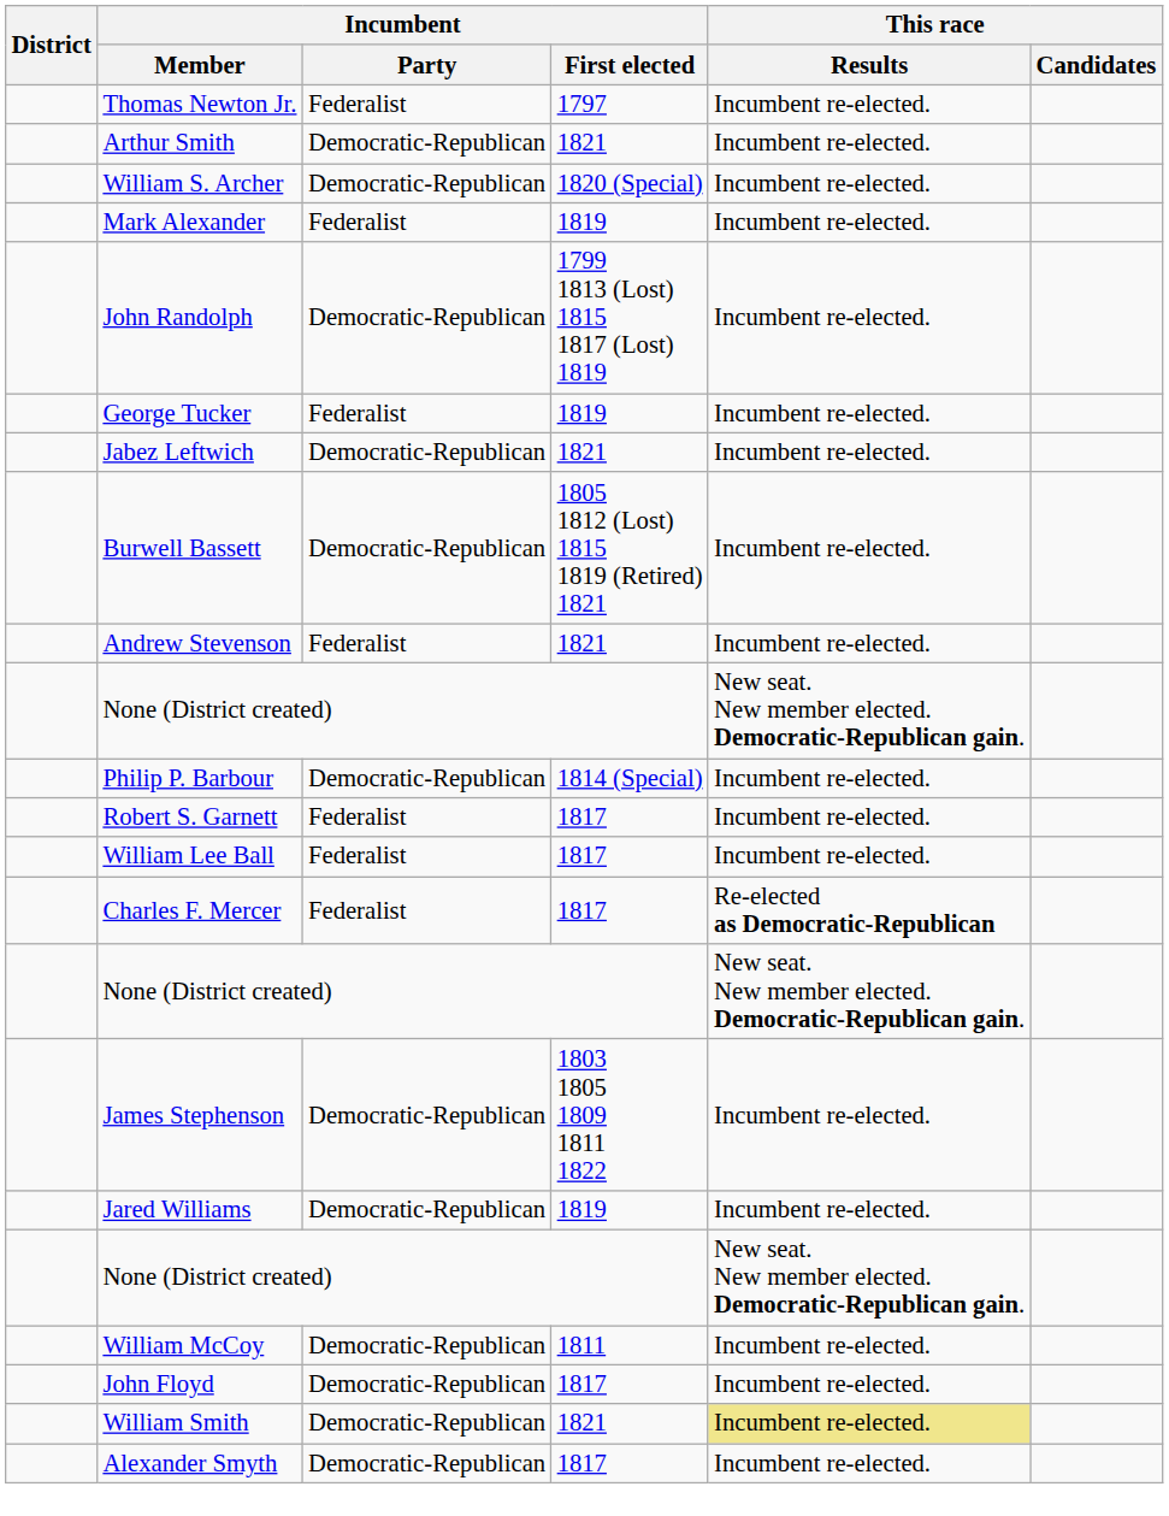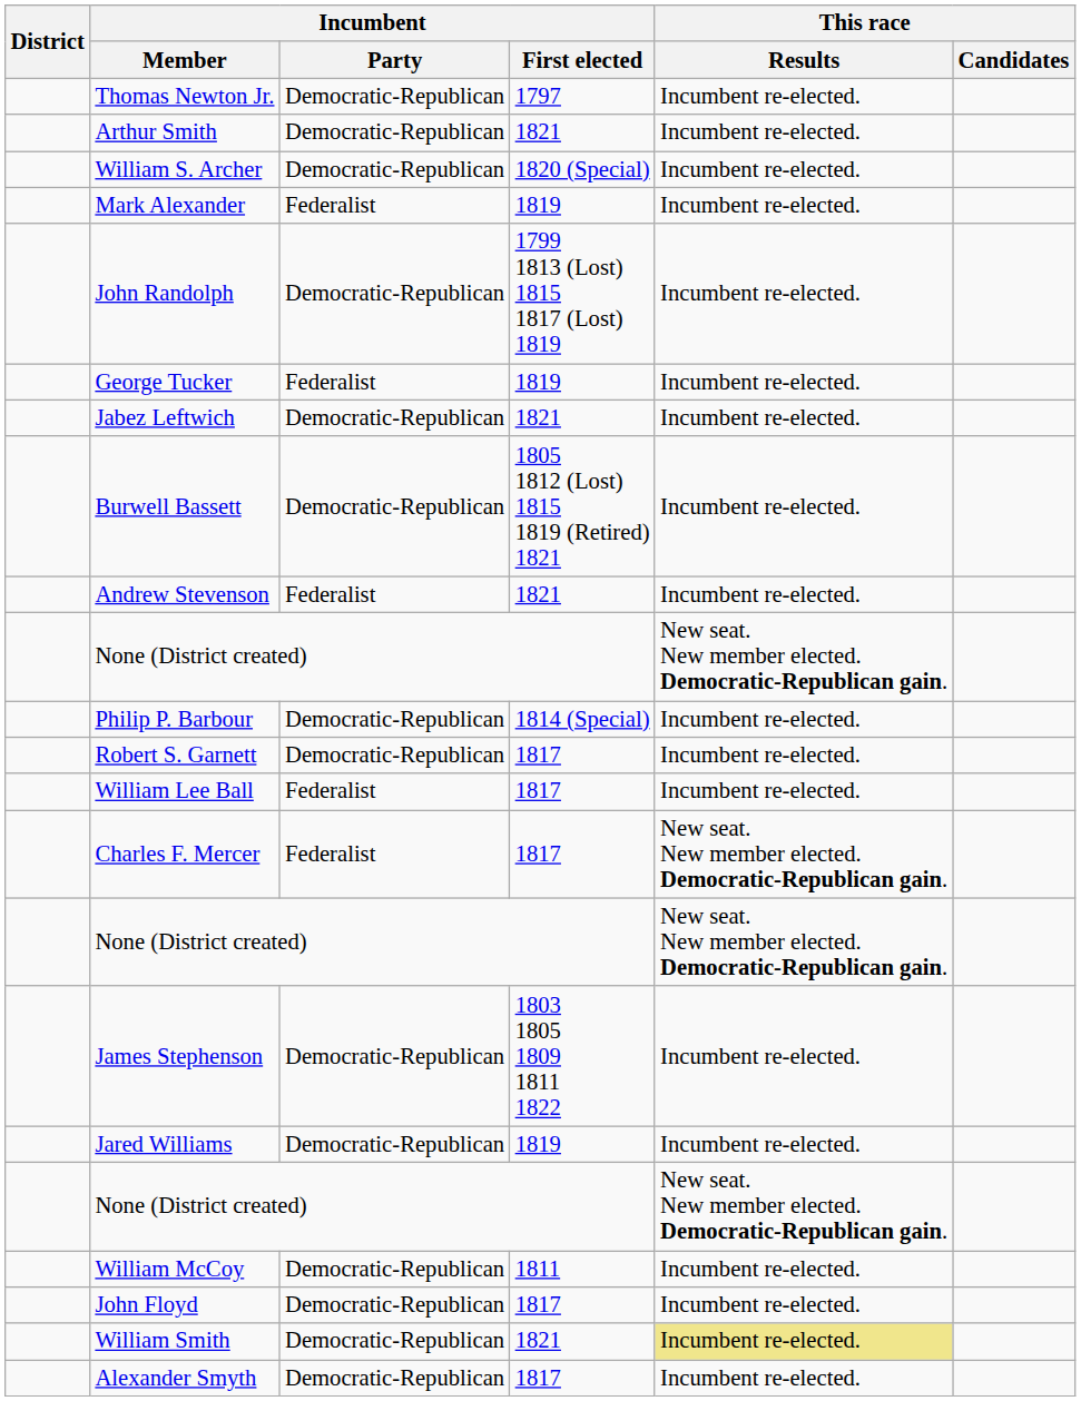Thomas Newton Jr. | Incumbent / Party: Federalist -> Democratic-Republican
Robert S. Garnett | Incumbent / Party: Federalist -> Democratic-Republican
Charles F. Mercer | This race / Results: Re-elected as Democratic-Republican -> New seat. New member elected. Democratic-Republican gain.
